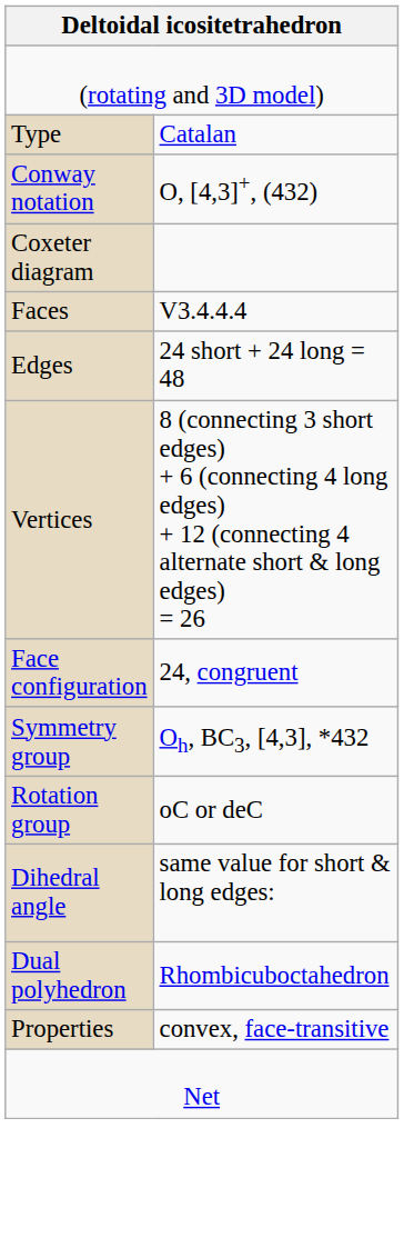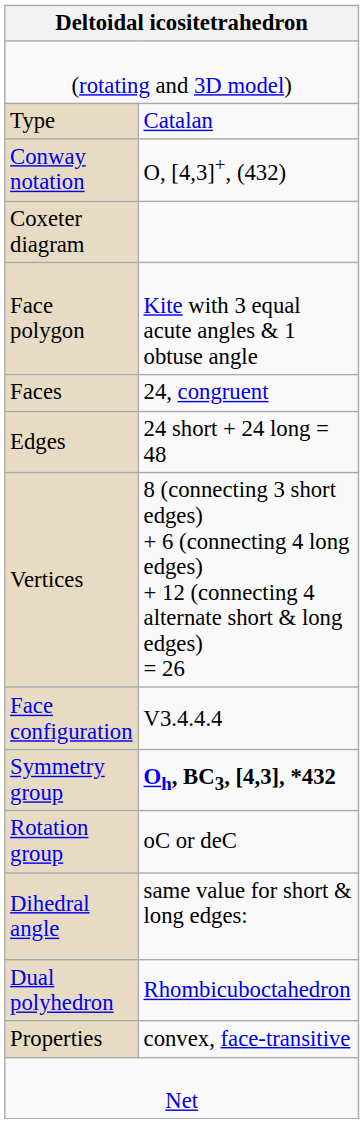+ row: Face polygon | Kite with 3 equal acute angles & 1 obtuse angle
Faces | column 2: V3.4.4.4 -> 24, congruent
Face configuration | column 2: 24, congruent -> V3.4.4.4
Symmetry group | column 2: normal -> bold
